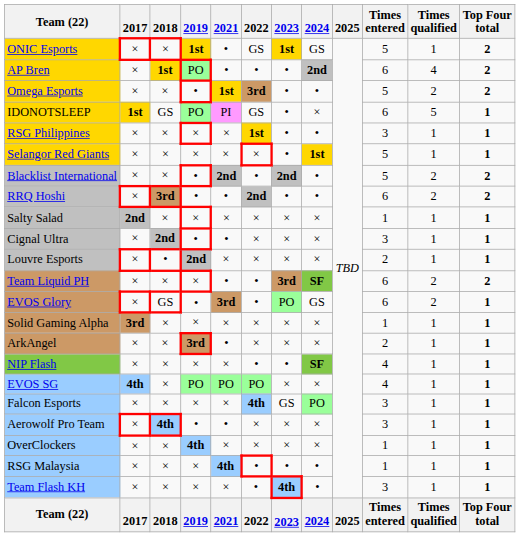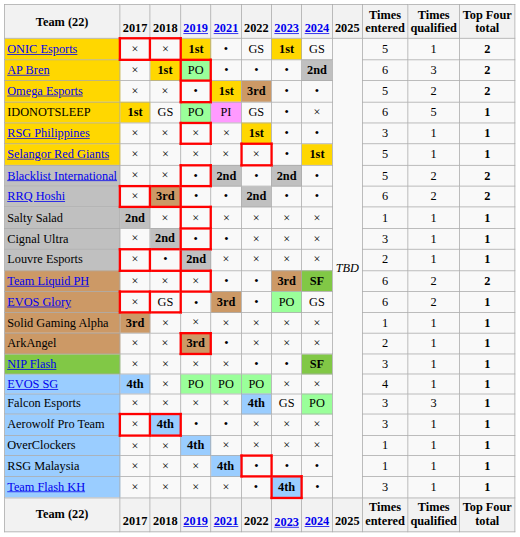AP Bren | Times qualified: 4 -> 3
NIP Flash | Times entered: 4 -> 3
Falcon Esports | Times qualified: 1 -> 3
